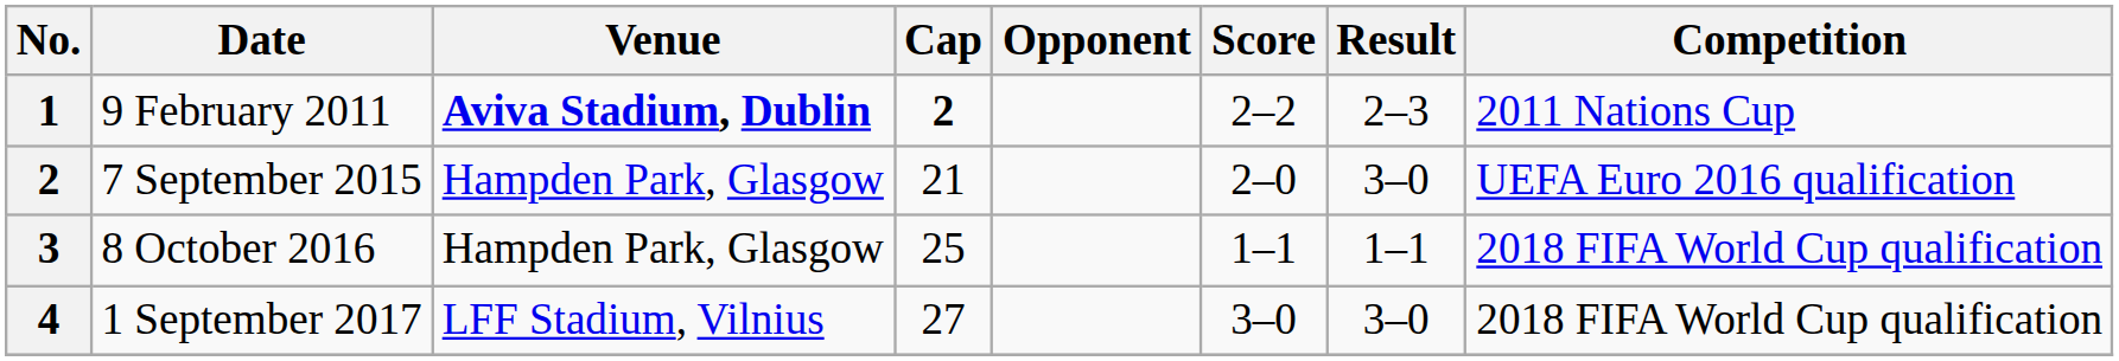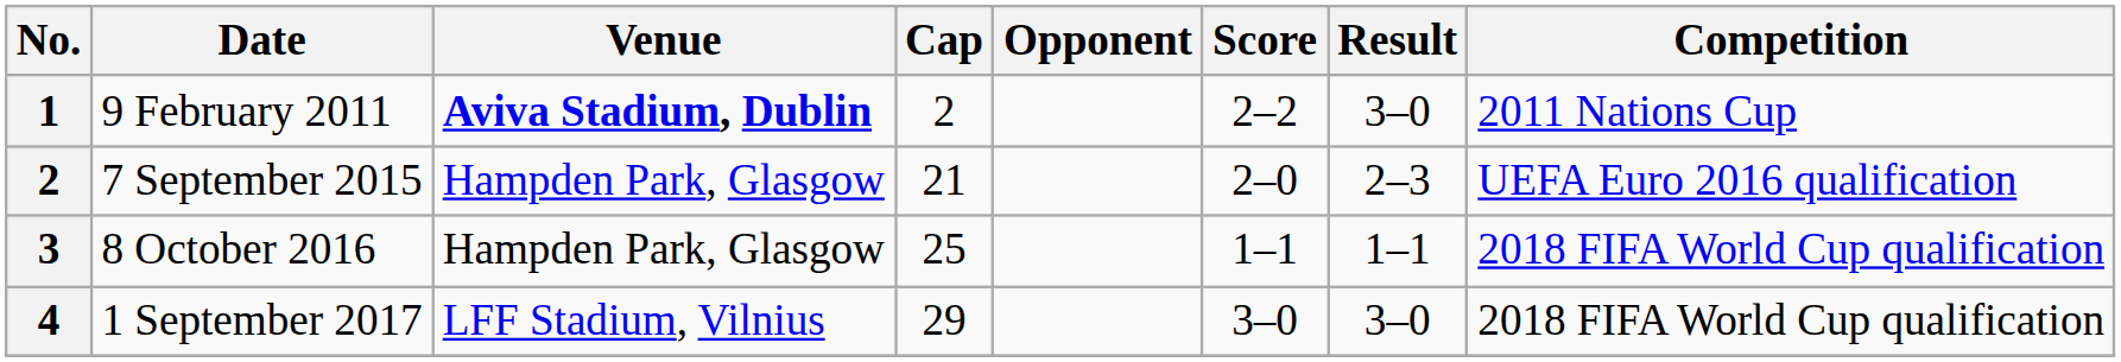9 February 2011 | Cap: bold -> normal
9 February 2011 | Result: 2–3 -> 3–0
7 September 2015 | Result: 3–0 -> 2–3
1 September 2017 | Cap: 27 -> 29
